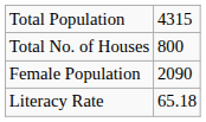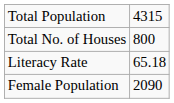rows swapped: Female Population <-> Literacy Rate
